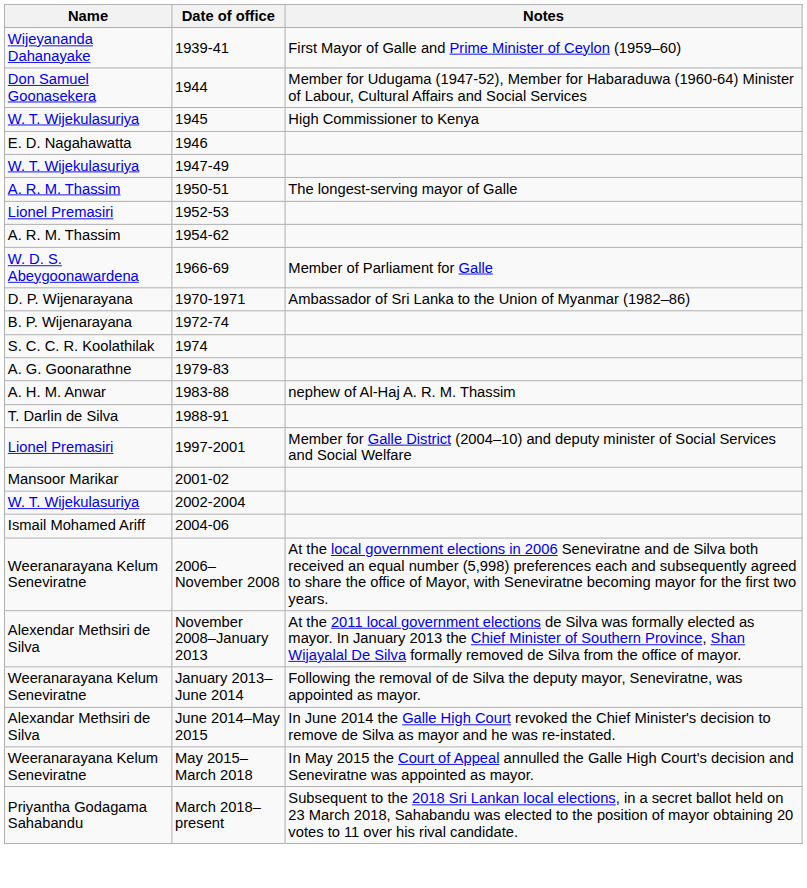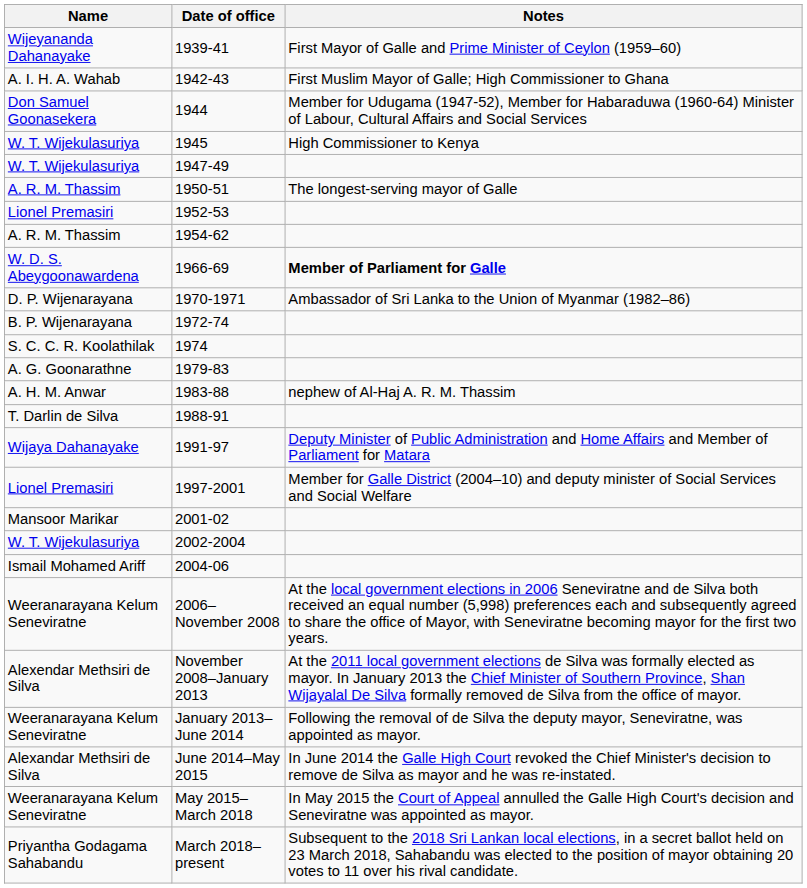+ row: A. I. H. A. Wahab | 1942-43 | First Muslim Mayor of Galle; High Commissioner to Ghana
- row: E. D. Nagahawatta | 1946
1966-69 | Notes: normal -> bold
+ row: Wijaya Dahanayake | 1991-97 | Deputy Minister of Public Administration and Home Affairs and Member of Parliament for Matara
